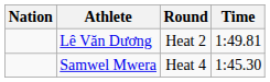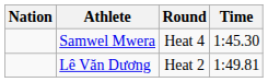rows swapped: Lê Văn Dương <-> Samwel Mwera
